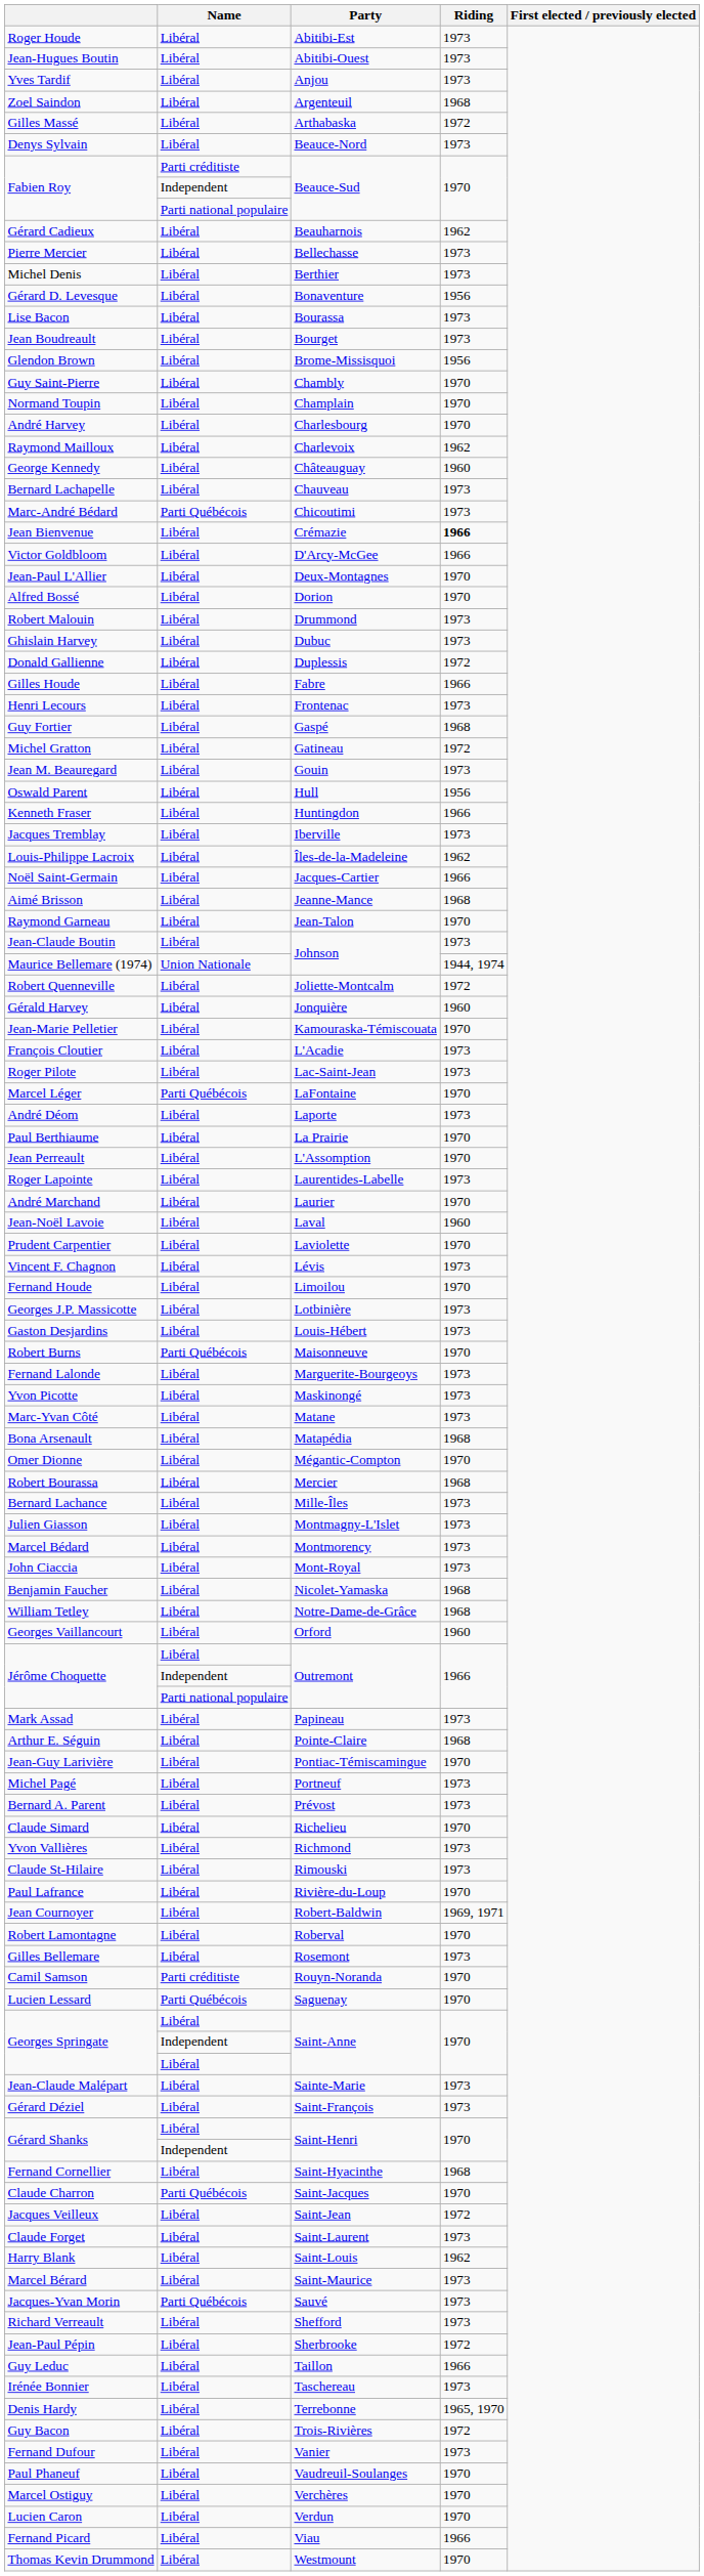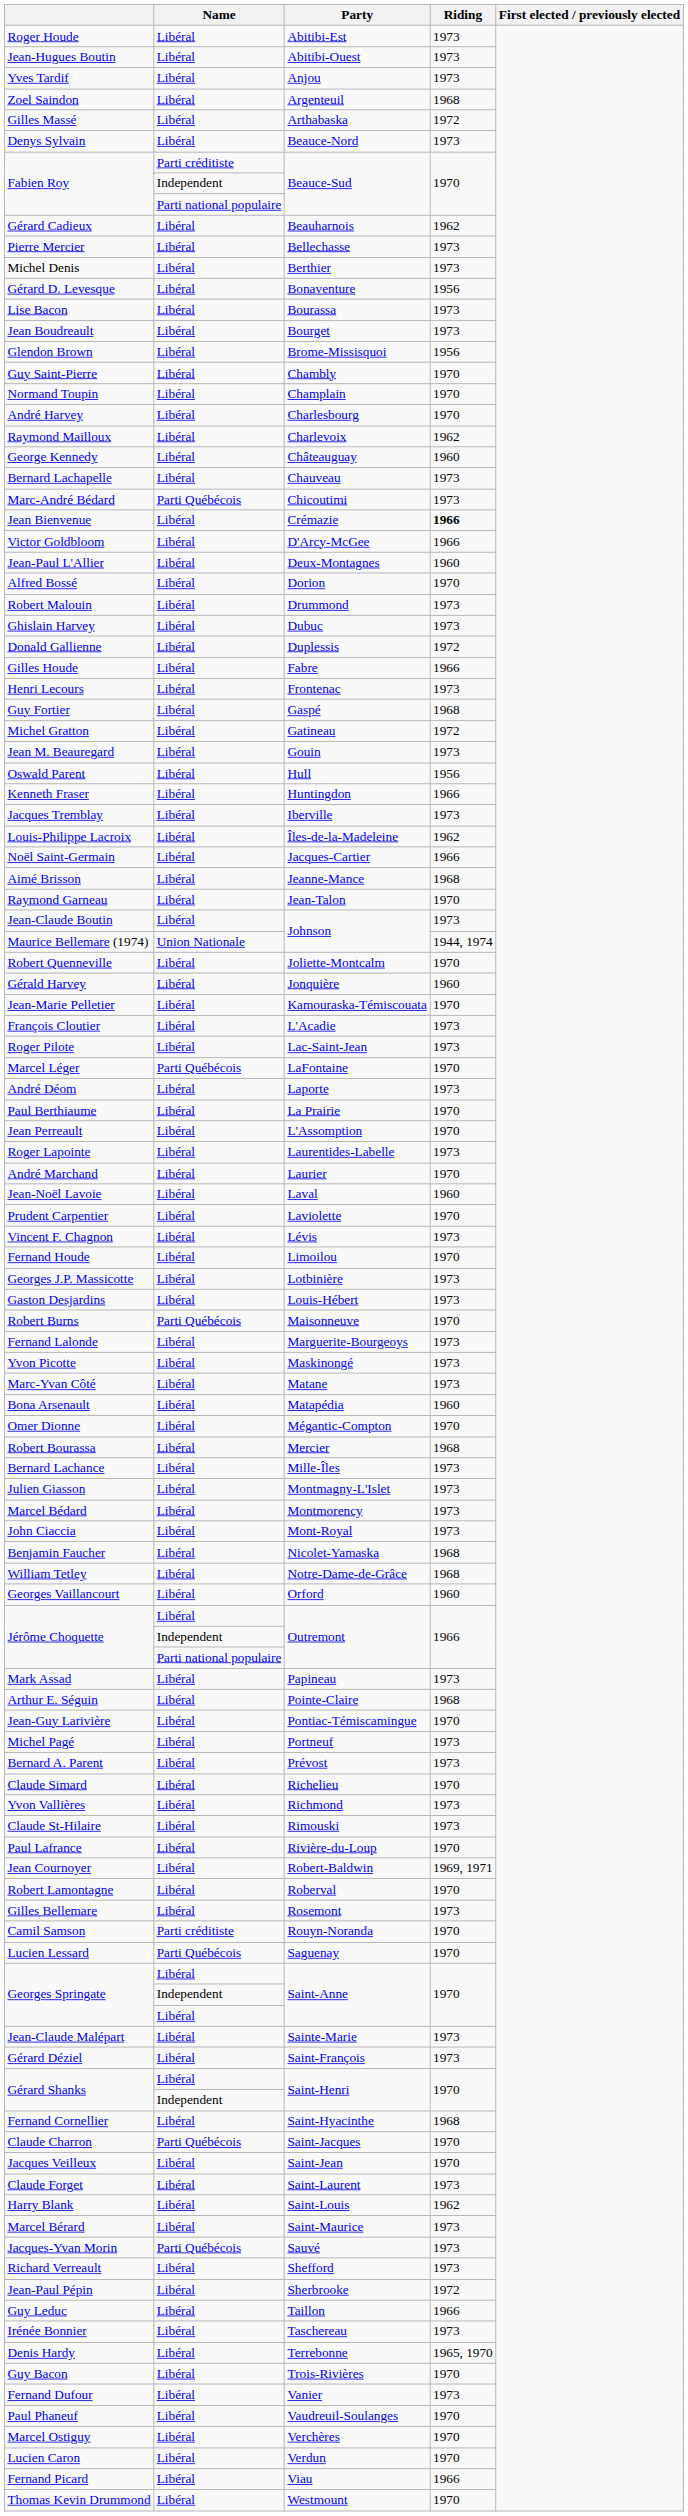Jean-Paul L'Allier | Riding: 1970 -> 1960
Robert Quenneville | Riding: 1972 -> 1970
Bona Arsenault | Riding: 1968 -> 1960
Jacques Veilleux | Riding: 1972 -> 1970
Guy Bacon | Riding: 1972 -> 1970
